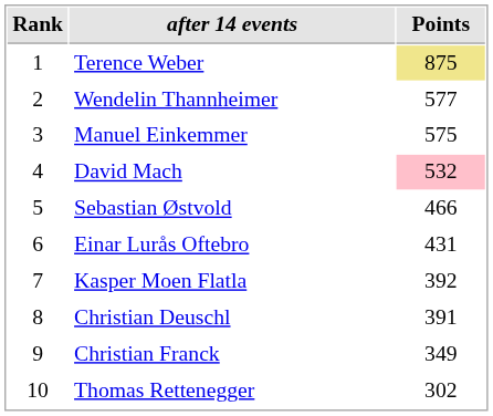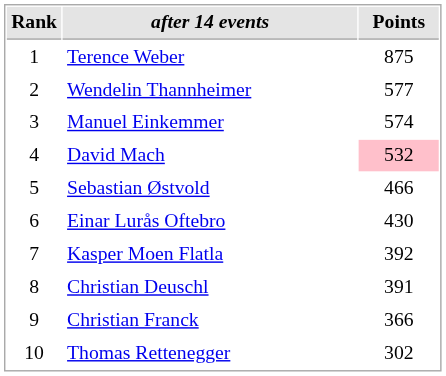Terence Weber | Points: khaki background -> no background
Manuel Einkemmer | Points: 575 -> 574
Einar Lurås Oftebro | Points: 431 -> 430
Christian Franck | Points: 349 -> 366
